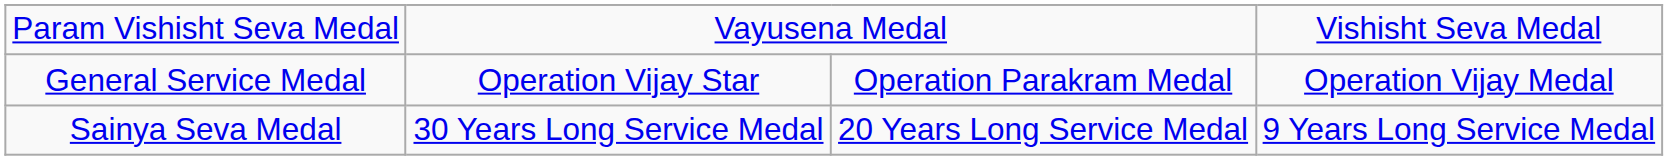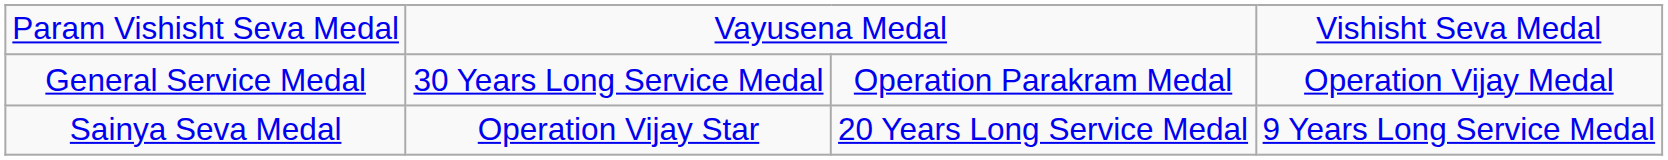General Service Medal | column 2: Operation Vijay Star -> 30 Years Long Service Medal
Sainya Seva Medal | column 2: 30 Years Long Service Medal -> Operation Vijay Star
